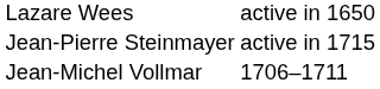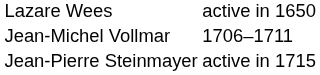rows swapped: Jean-Michel Vollmar <-> Jean-Pierre Steinmayer
